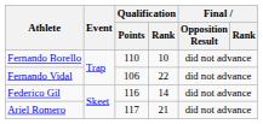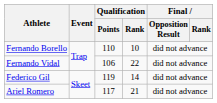Federico Gil | Qualification / Points: 116 -> 119
